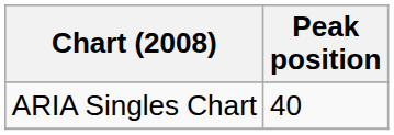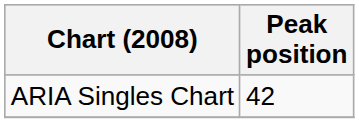ARIA Singles Chart | Peak position: 40 -> 42
